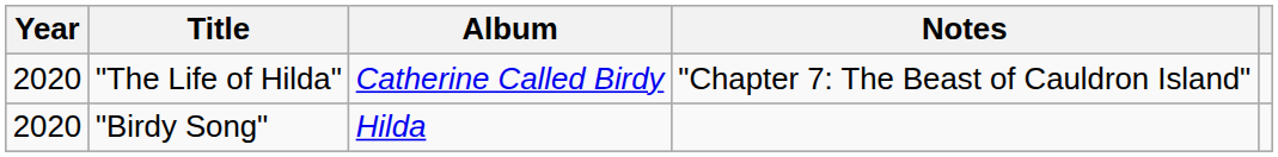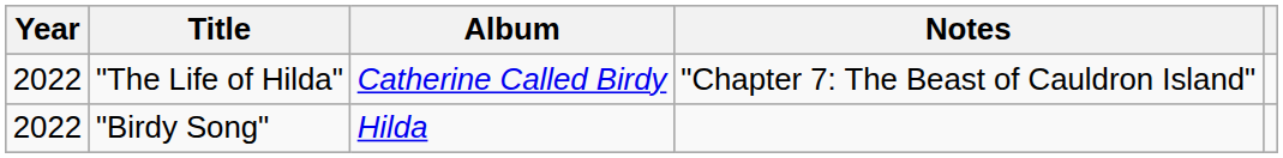"The Life of Hilda" | Year: 2020 -> 2022
"Birdy Song" | Year: 2020 -> 2022
